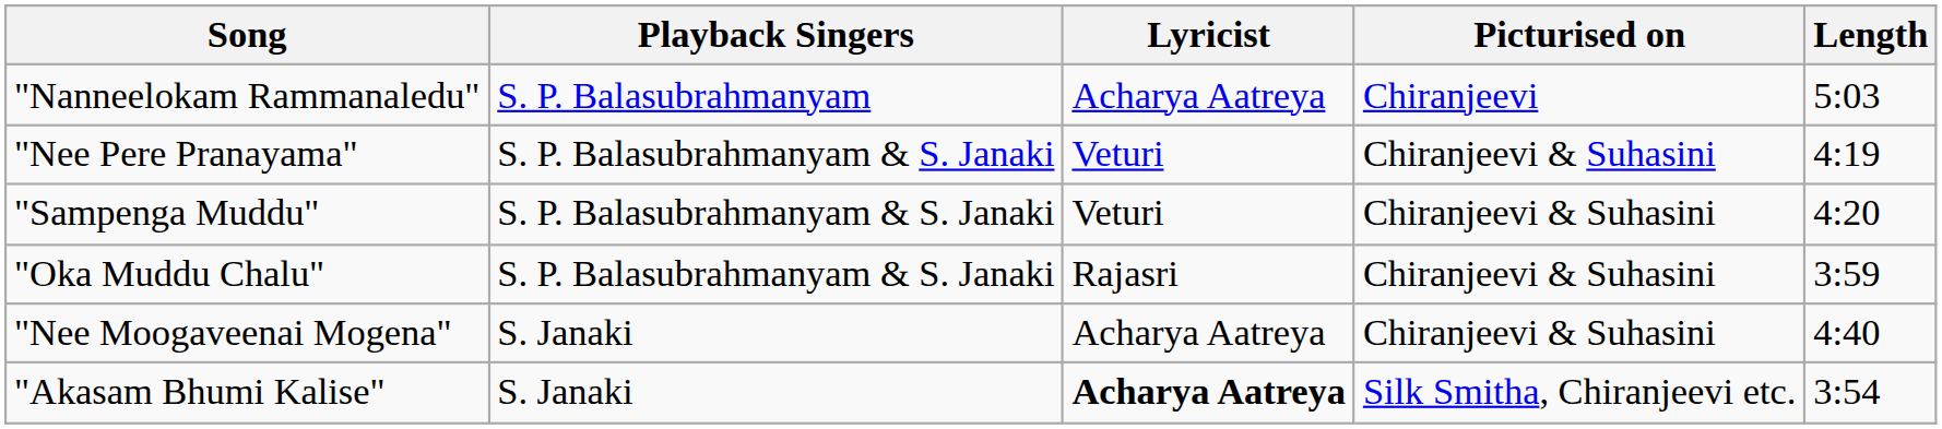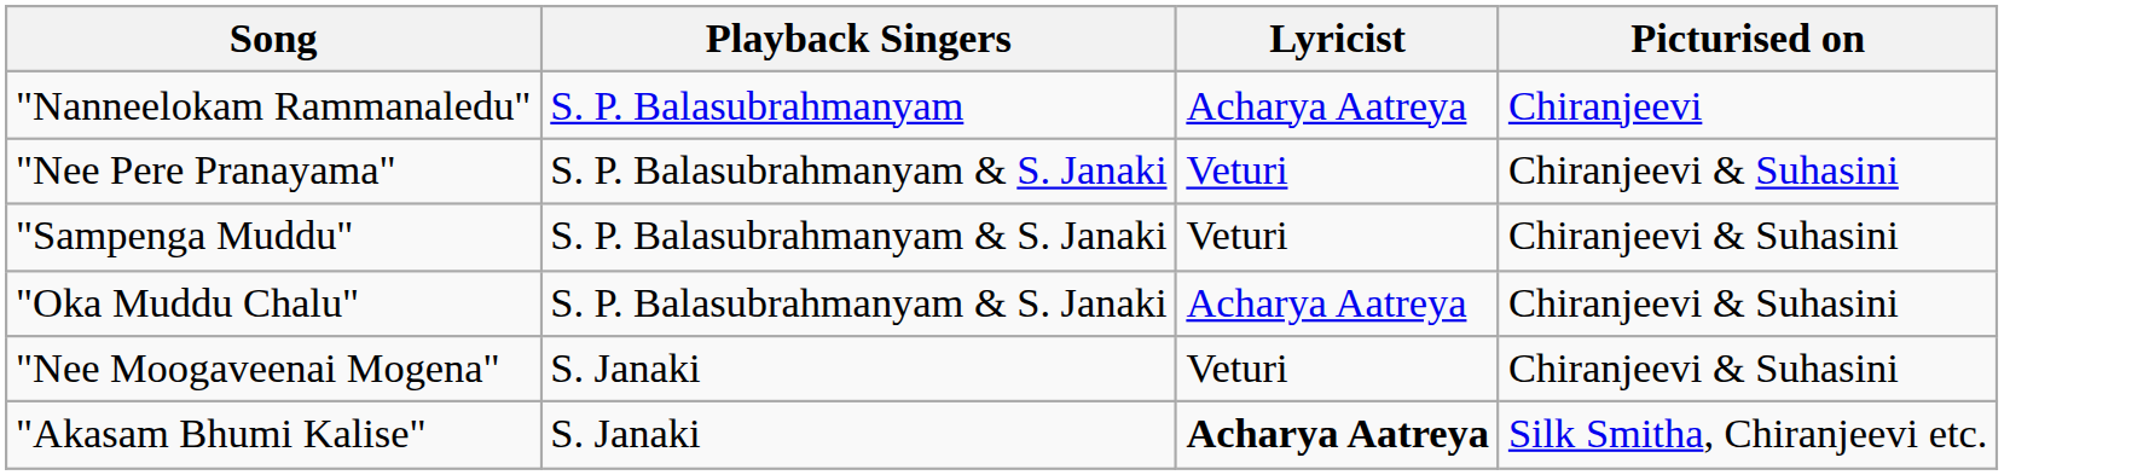- column: Length | 5:03 | 4:19 | 4:20 | 3:59 | 4:40 | 3:54
"Oka Muddu Chalu" | Lyricist: Rajasri -> Acharya Aatreya
"Nee Moogaveenai Mogena" | Lyricist: Acharya Aatreya -> Veturi
